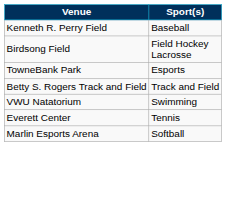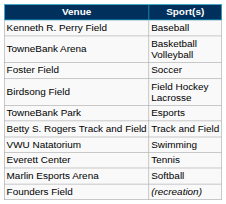+ row: TowneBank Arena | Basketball Volleyball
+ row: Foster Field | Soccer
+ row: Founders Field | (recreation)
